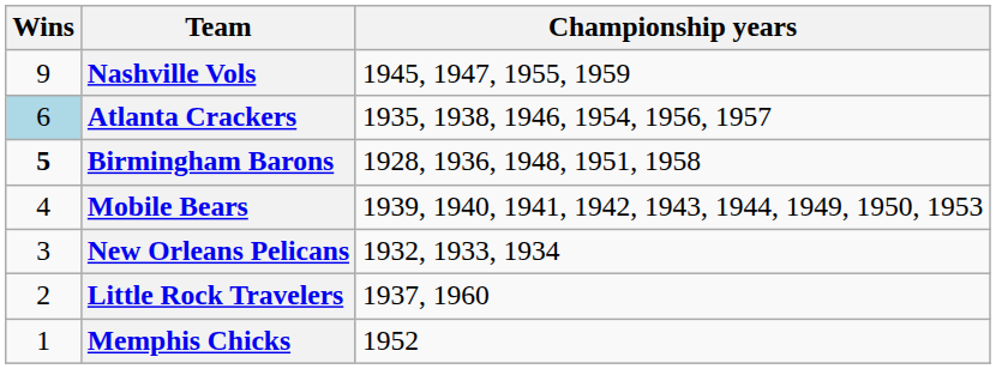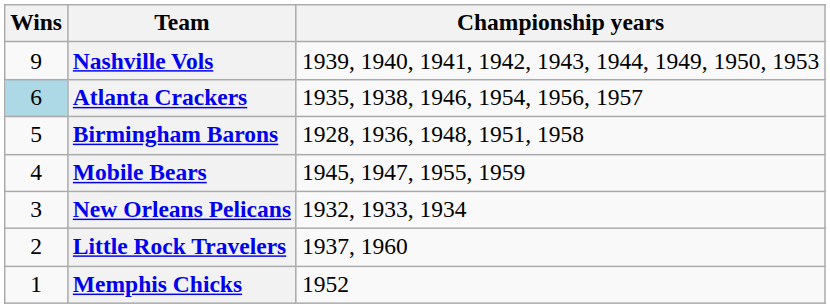Nashville Vols | Championship years: 1945, 1947, 1955, 1959 -> 1939, 1940, 1941, 1942, 1943, 1944, 1949, 1950, 1953
Birmingham Barons | Wins: bold -> normal
Mobile Bears | Championship years: 1939, 1940, 1941, 1942, 1943, 1944, 1949, 1950, 1953 -> 1945, 1947, 1955, 1959
